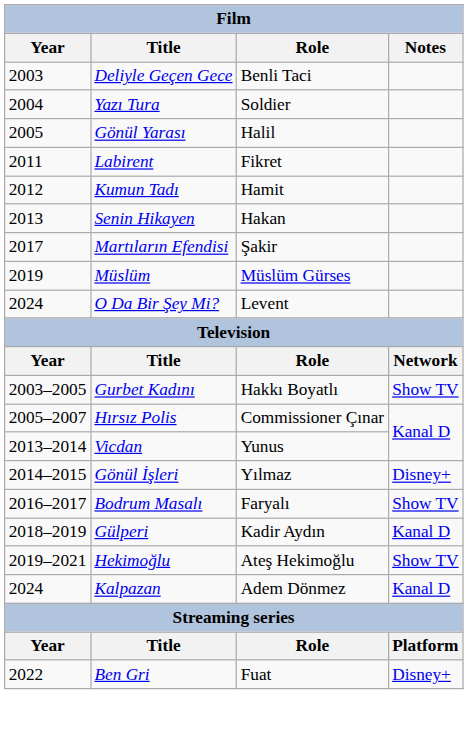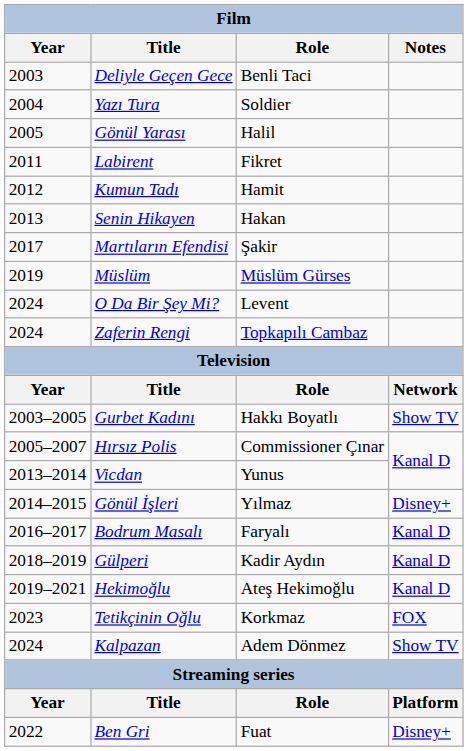+ row: 2024 | Zaferin Rengi | Topkapılı Cambaz
Bodrum Masalı | Notes: Show TV -> Kanal D
Hekimoğlu | Notes: Show TV -> Kanal D
+ row: 2023 | Tetikçinin Oğlu | Korkmaz | FOX
Kalpazan | Notes: Kanal D -> Show TV
